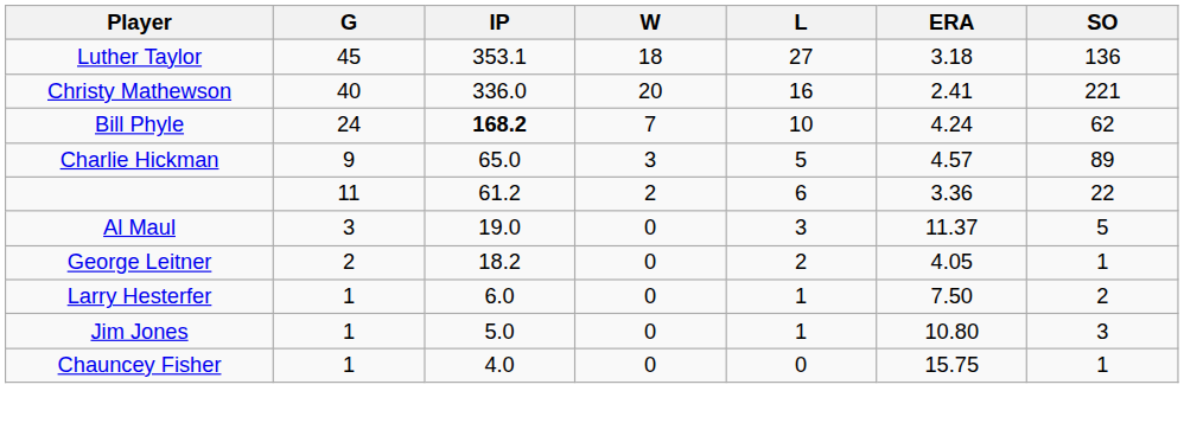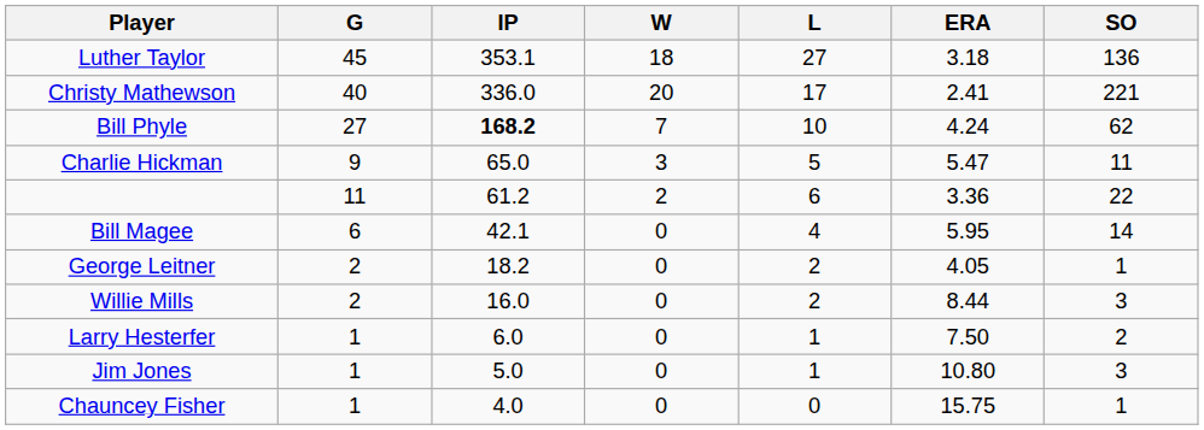Christy Mathewson | L: 16 -> 17
Bill Phyle | G: 24 -> 27
Charlie Hickman | ERA: 4.57 -> 5.47
Charlie Hickman | SO: 89 -> 11
+ row: Bill Magee | 6 | 42.1 | 0 | 4 | 5.95 | 14
- row: Al Maul | 3 | 19.0 | 0 | 3 | 11.37 | 5
+ row: Willie Mills | 2 | 16.0 | 0 | 2 | 8.44 | 3
